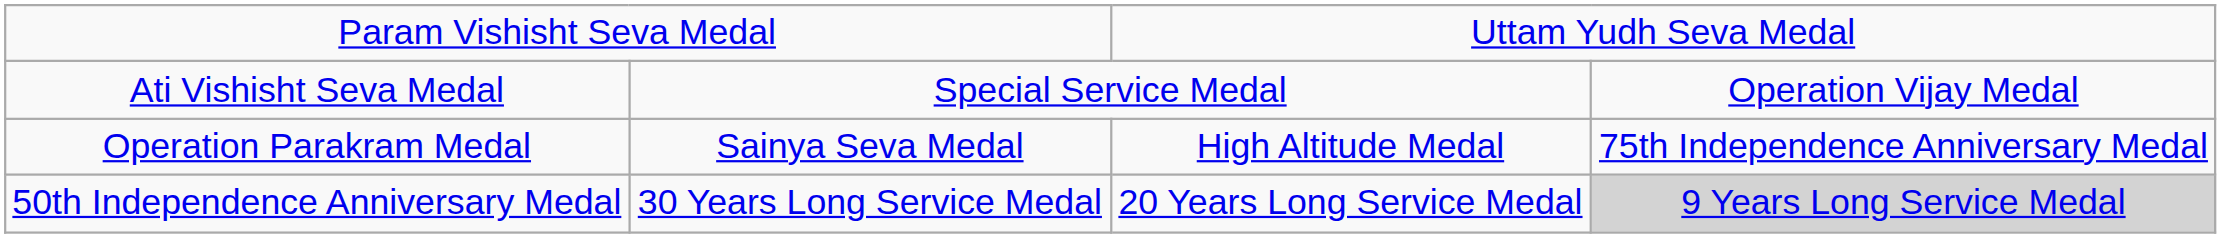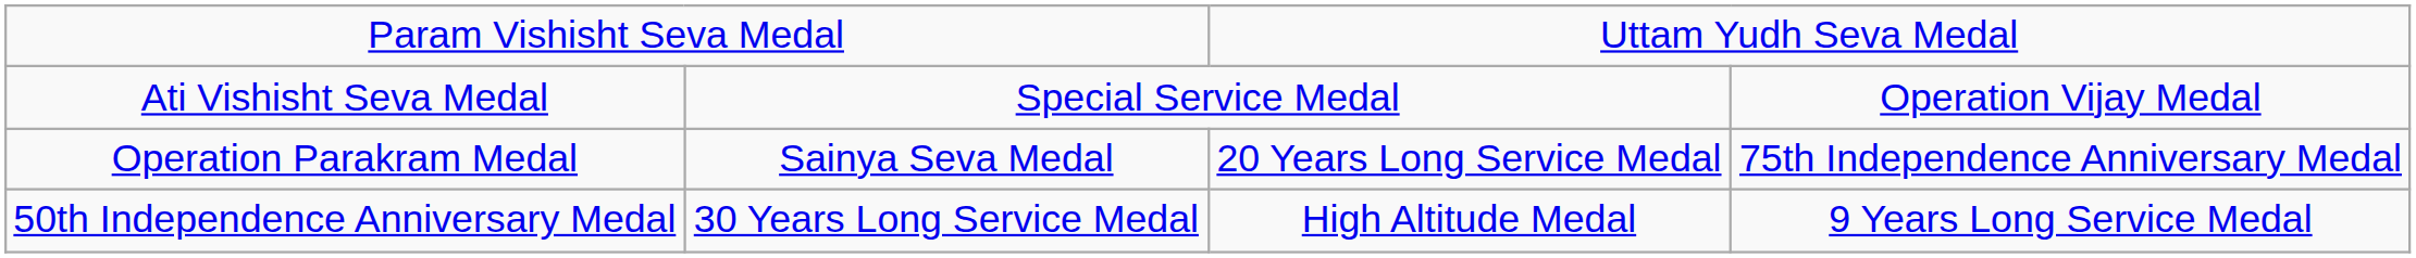Operation Parakram Medal | column 3: High Altitude Medal -> 20 Years Long Service Medal
50th Independence Anniversary Medal | column 3: 20 Years Long Service Medal -> High Altitude Medal
50th Independence Anniversary Medal | column 4: lightgrey background -> no background
